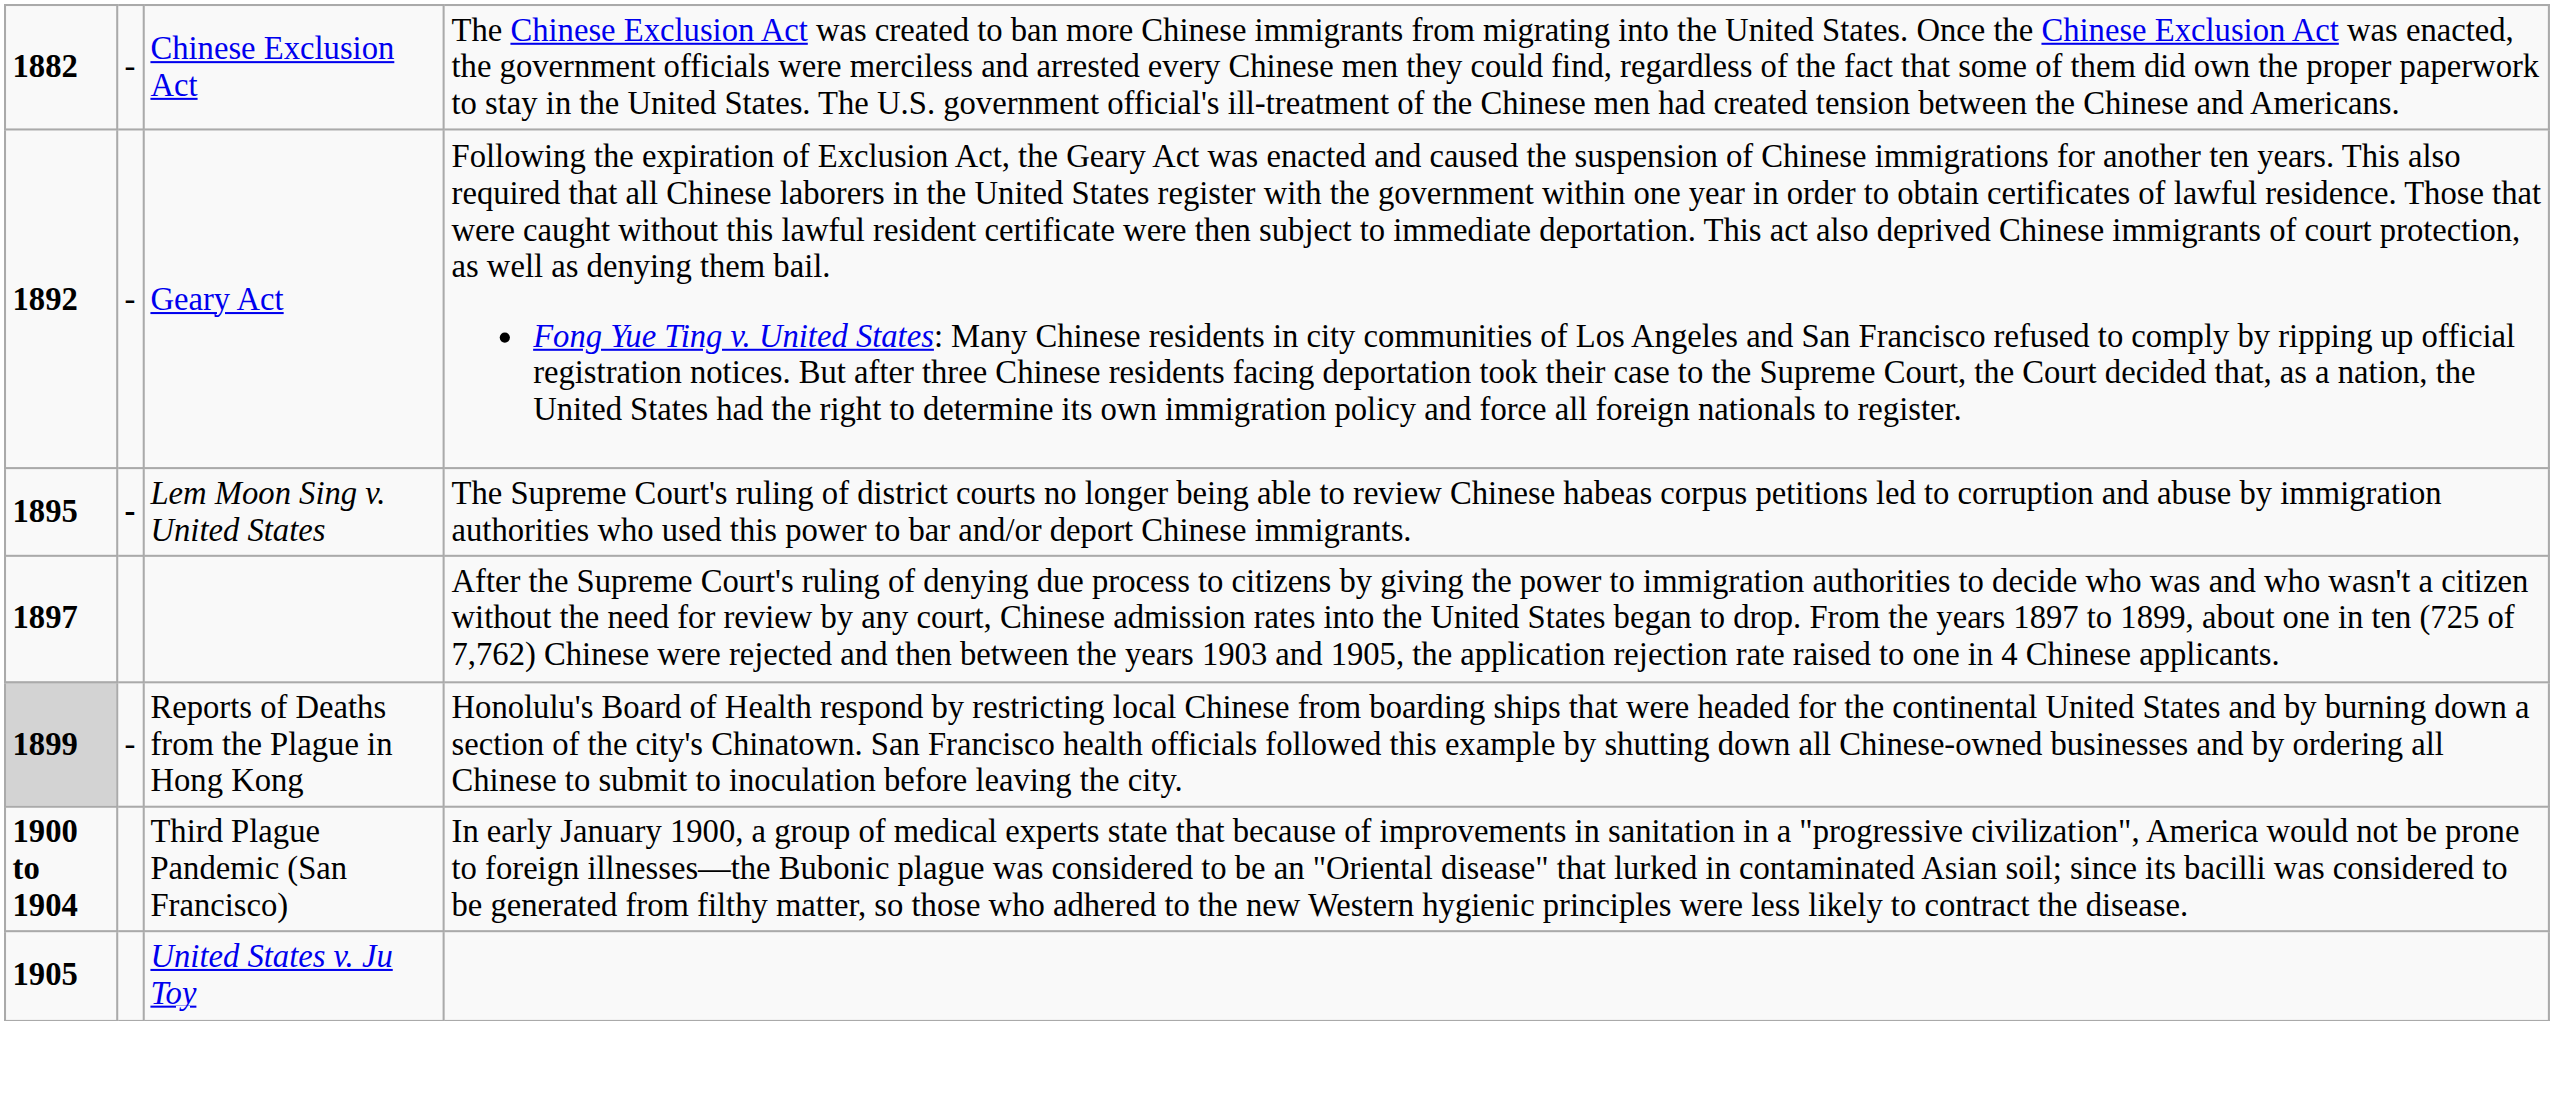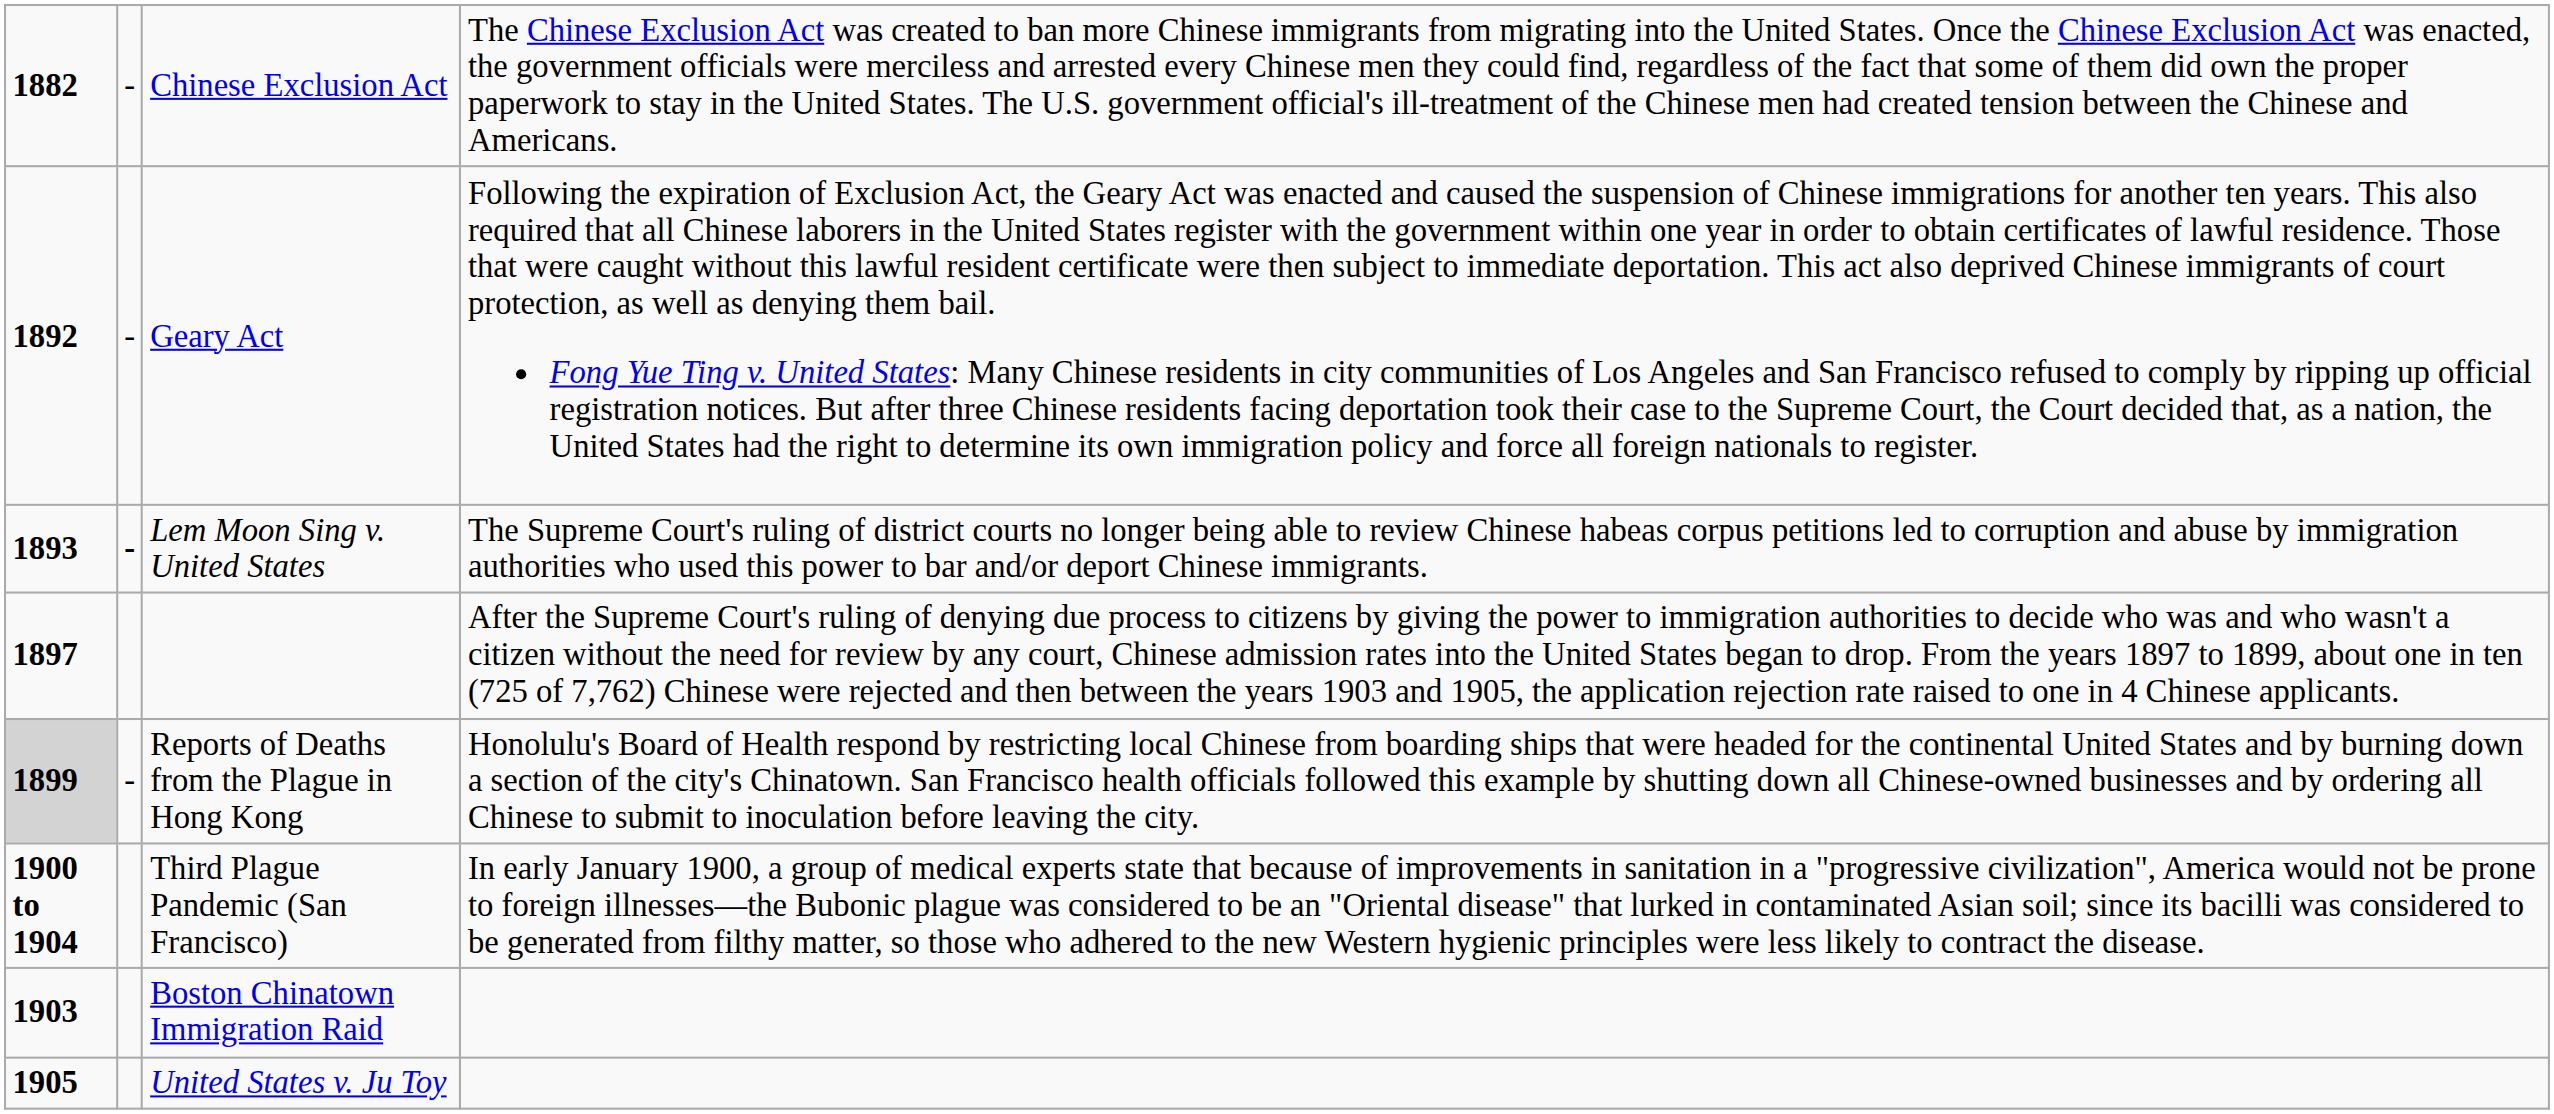Lem Moon Sing v. United States | column 1: 1895 -> 1893
+ row: 1903 | Boston Chinatown Immigration Raid
